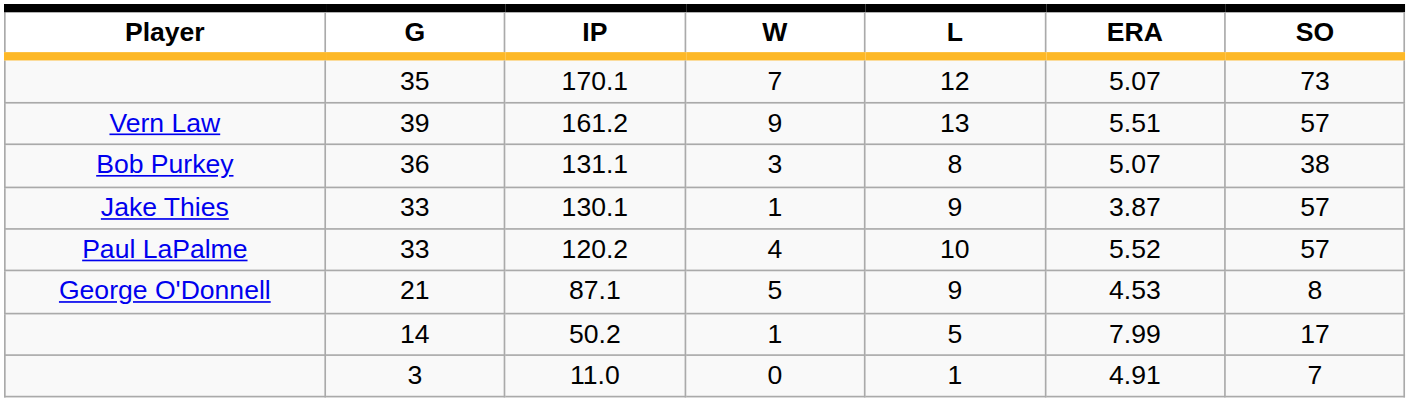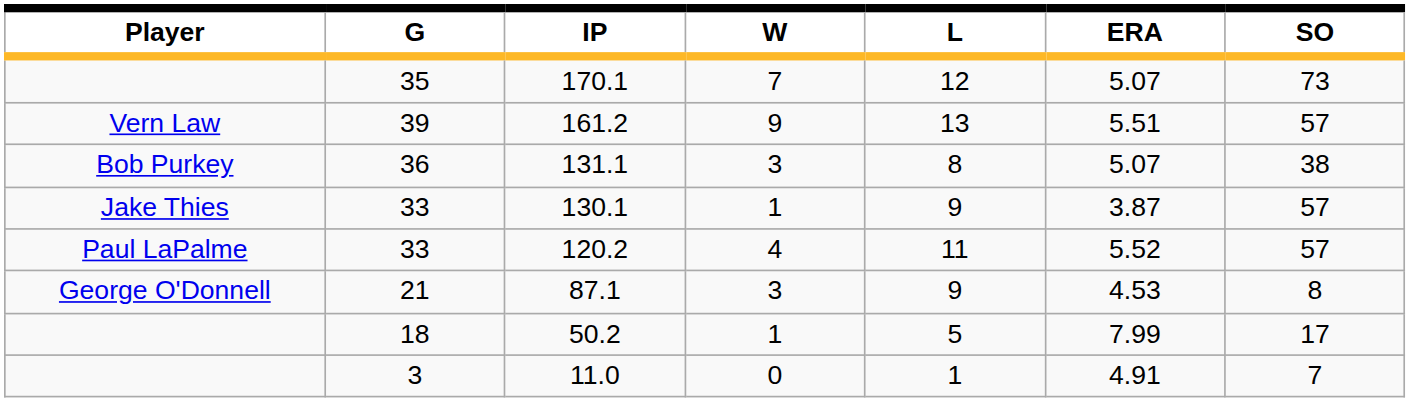120.2 | L: 10 -> 11
87.1 | W: 5 -> 3
50.2 | G: 14 -> 18
